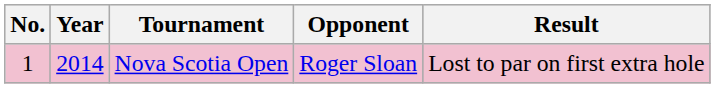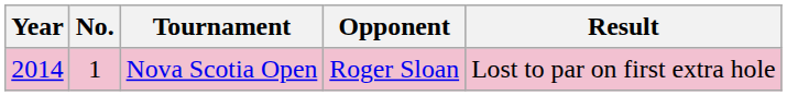columns swapped: No. <-> Year
